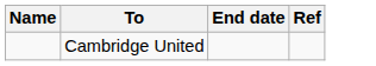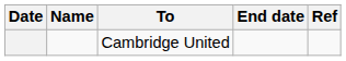+ column: Date
